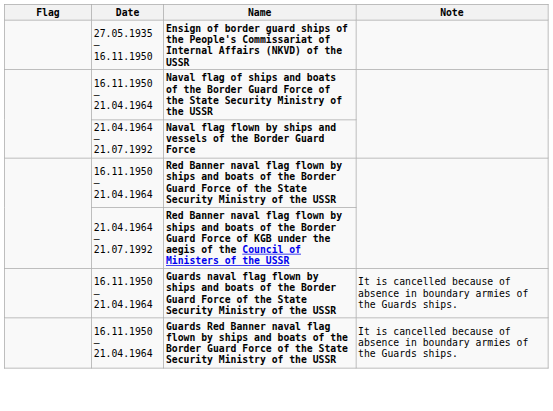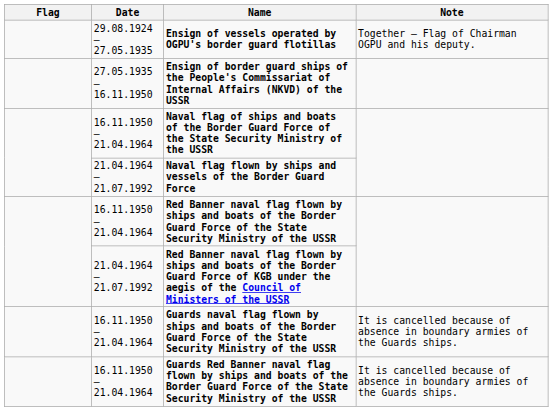+ row: 29.08.1924 — 27.05.1935 | Ensign of vessels operated by OGPU's border guard flotillas | Together — Flag of Chairman OGPU and his deputy.
